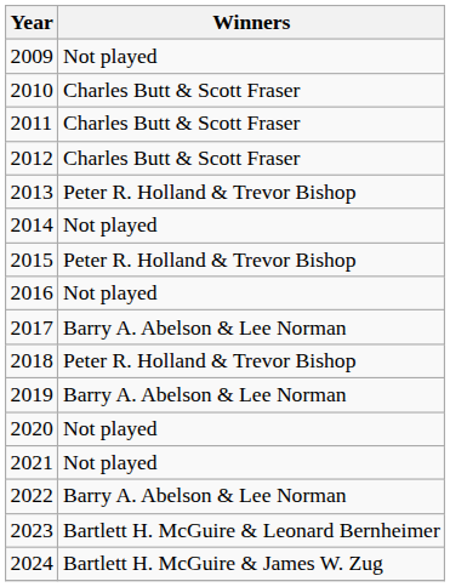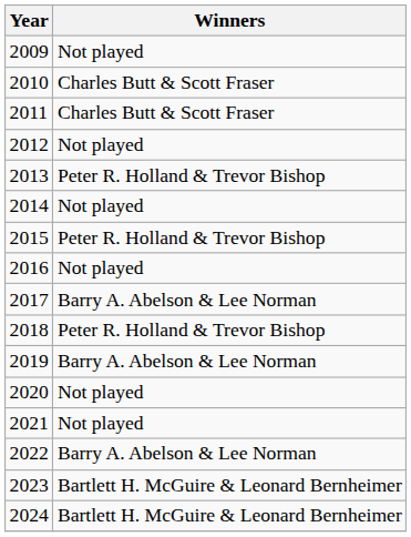2012 | Winners: Charles Butt & Scott Fraser -> Not played
2024 | Winners: Bartlett H. McGuire & James W. Zug -> Bartlett H. McGuire & Leonard Bernheimer
